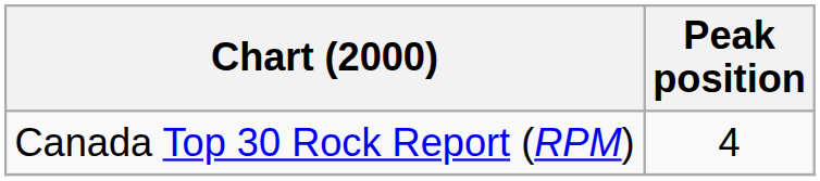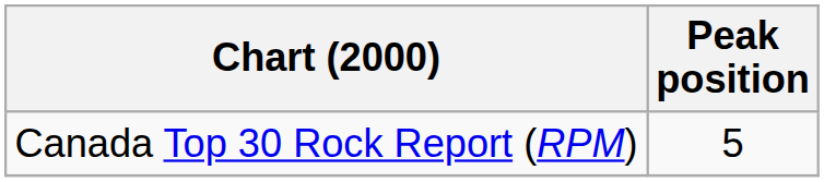Canada Top 30 Rock Report (RPM) | Peak position: 4 -> 5
